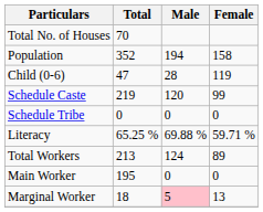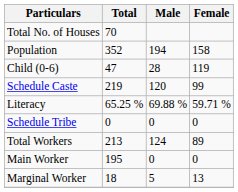rows swapped: Schedule Tribe <-> Literacy
Marginal Worker | Male: pink background -> no background
